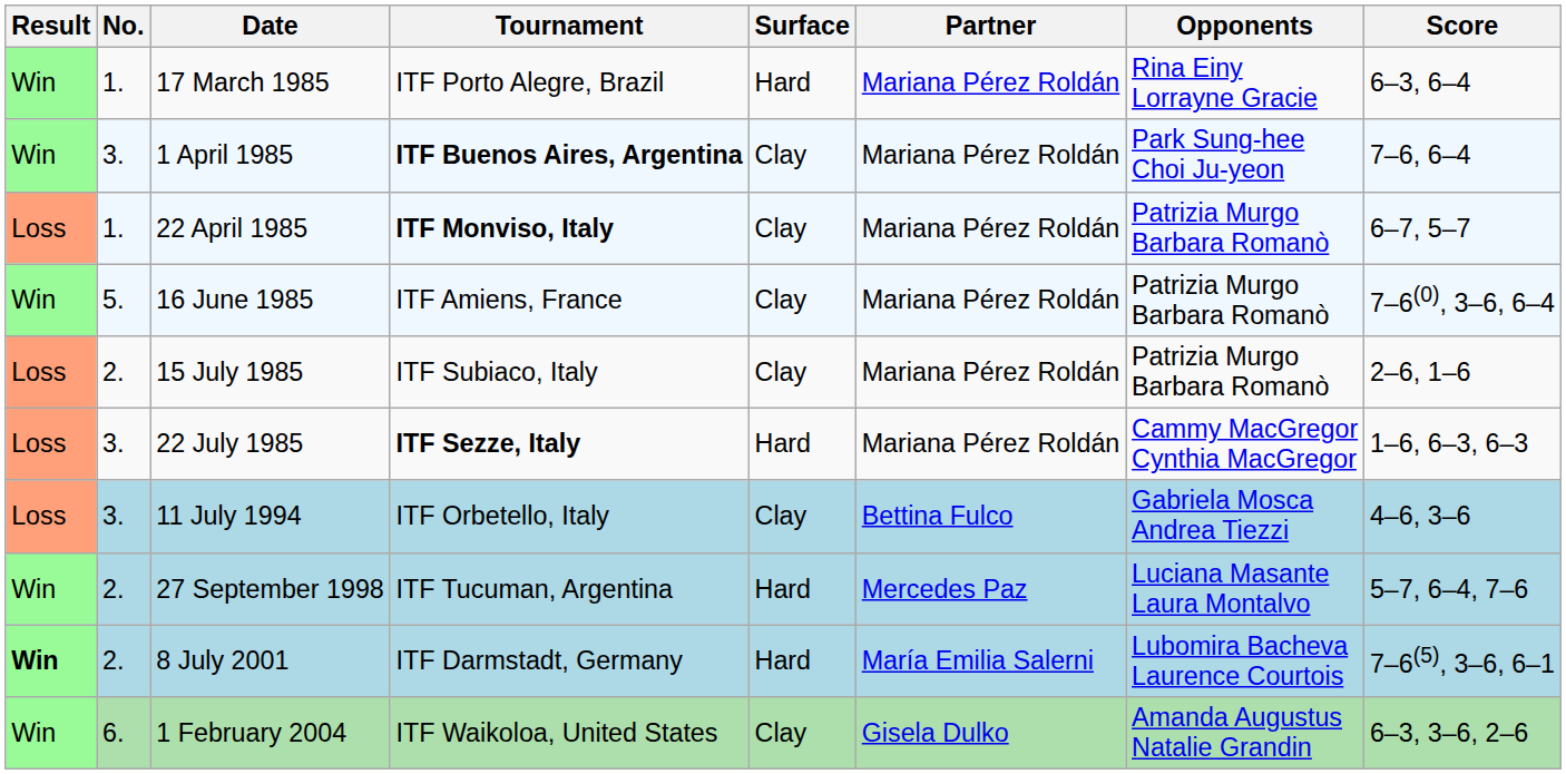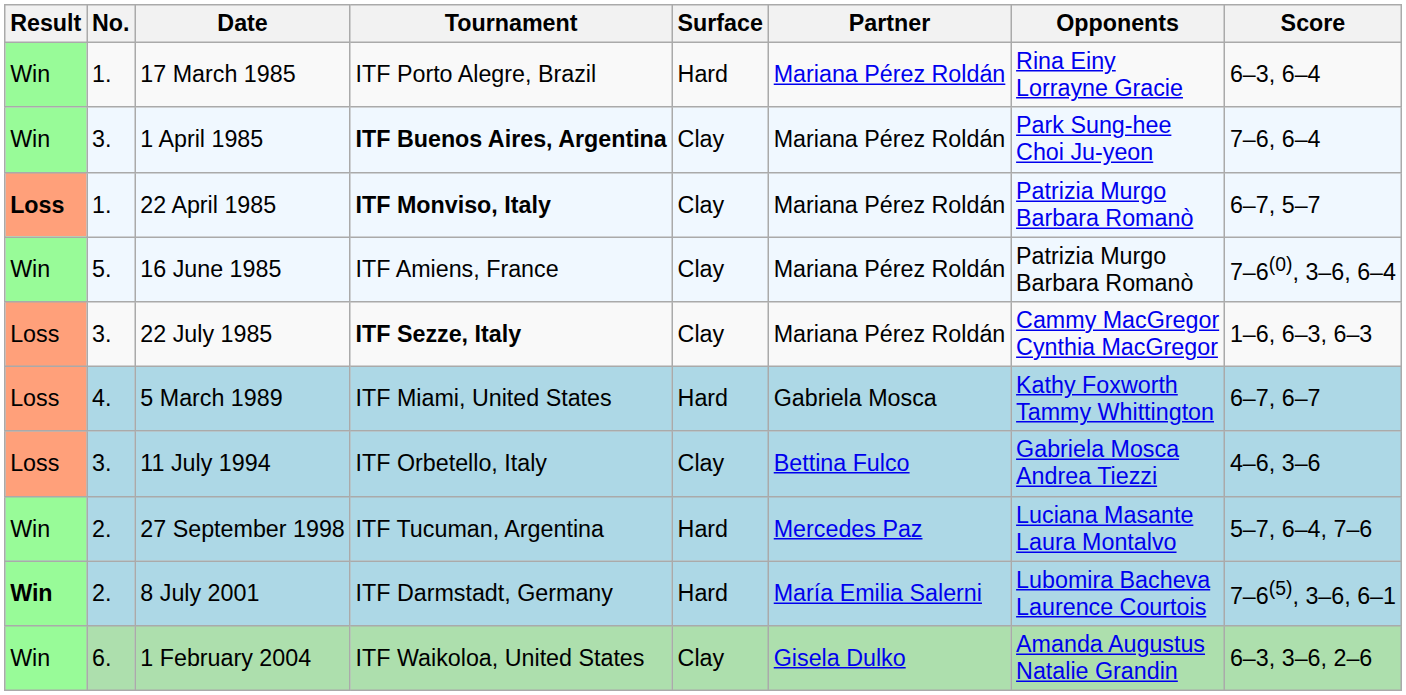22 April 1985 | Result: normal -> bold
- row: Loss | 2. | 15 July 1985 | ITF Subiaco, Italy | Clay | Mariana Pérez Roldán | Patrizia Murgo Barbara Romanò | 2–6, 1–6
22 July 1985 | Surface: Hard -> Clay
+ row: Loss | 4. | 5 March 1989 | ITF Miami, United States | Hard | Gabriela Mosca | Kathy Foxworth Tammy Whittington | 6–7, 6–7
